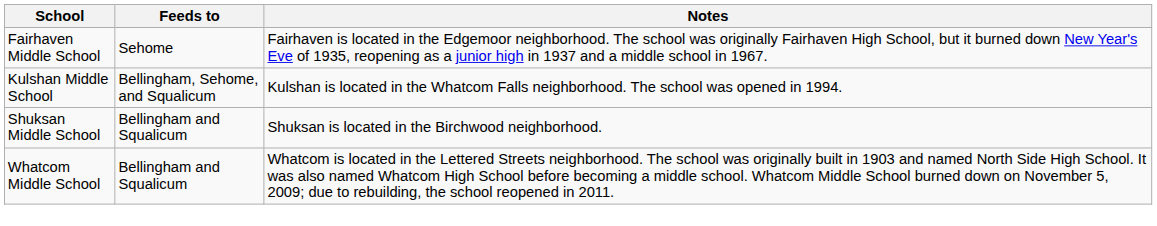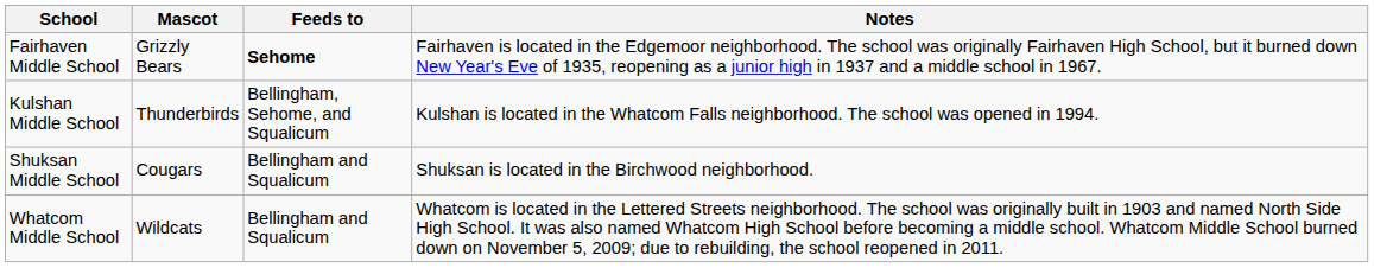+ column: Mascot | Grizzly Bears | Thunderbirds | Cougars | Wildcats
Fairhaven Middle School | Feeds to: normal -> bold
